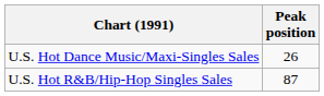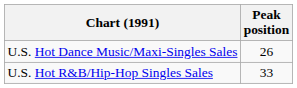U.S. Hot R&B/Hip-Hop Singles Sales | Peak position: 87 -> 33
